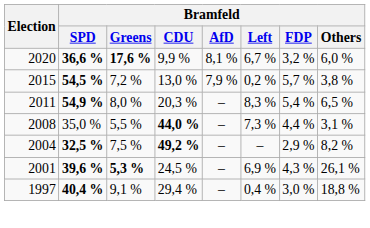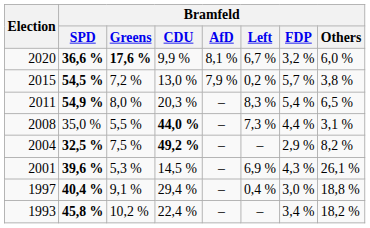2001 | Bramfeld / Greens: bold -> normal
2001 | Bramfeld / CDU: 24,5 % -> 14,5 %
+ row: 1993 | 45,8 % | 10,2 % | 22,4 % | – | – | 3,4 % | 18,2 %
